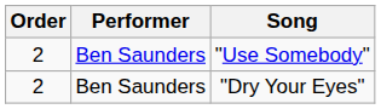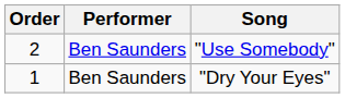"Dry Your Eyes" | Order: 2 -> 1
